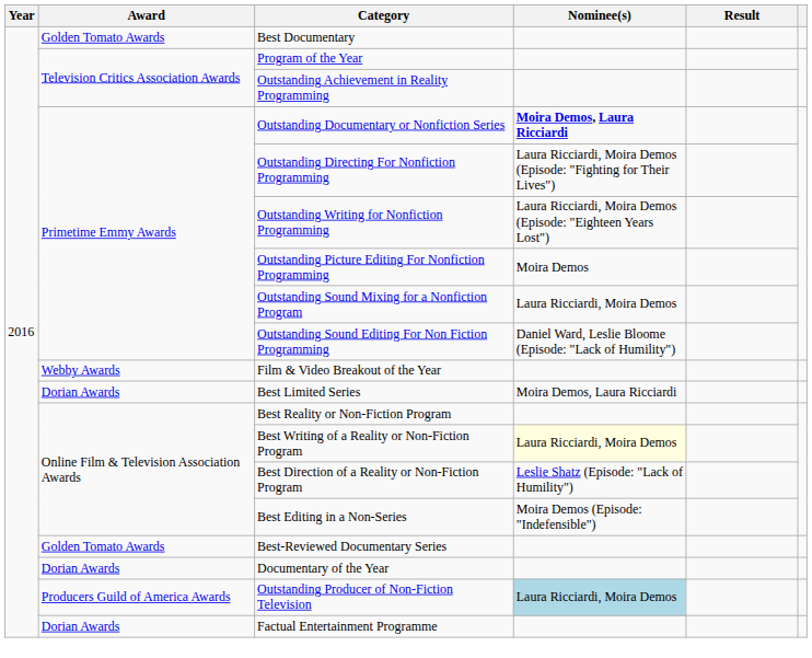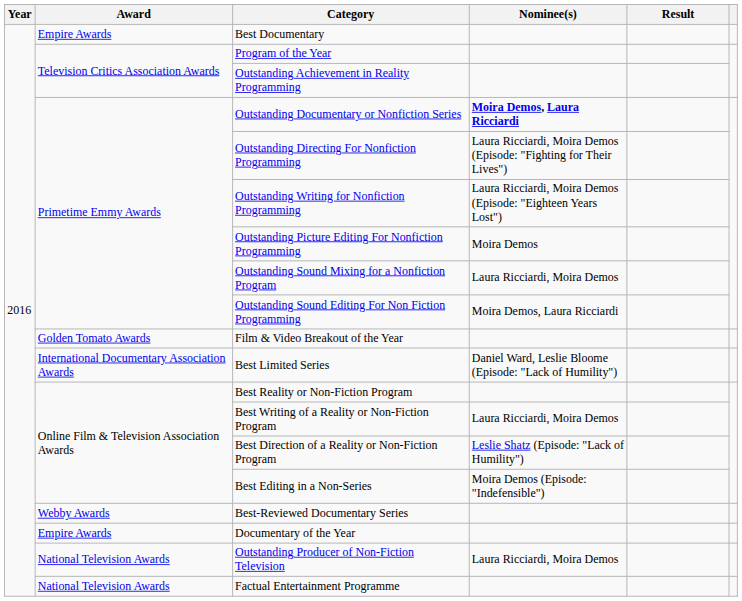Best Documentary | Award: Golden Tomato Awards -> Empire Awards
Outstanding Sound Editing For Non Fiction Programming | Nominee(s): Daniel Ward, Leslie Bloome (Episode: "Lack of Humility") -> Moira Demos, Laura Ricciardi
Film & Video Breakout of the Year | Award: Webby Awards -> Golden Tomato Awards
Best Limited Series | Award: Dorian Awards -> International Documentary Association Awards
Best Limited Series | Nominee(s): Moira Demos, Laura Ricciardi -> Daniel Ward, Leslie Bloome (Episode: "Lack of Humility")
Best Writing of a Reality or Non-Fiction Program | Nominee(s): lightyellow background -> no background
Best-Reviewed Documentary Series | Award: Golden Tomato Awards -> Webby Awards
Documentary of the Year | Award: Dorian Awards -> Empire Awards
Outstanding Producer of Non-Fiction Television | Award: Producers Guild of America Awards -> National Television Awards
Outstanding Producer of Non-Fiction Television | Nominee(s): lightblue background -> no background
Factual Entertainment Programme | Award: Dorian Awards -> National Television Awards
